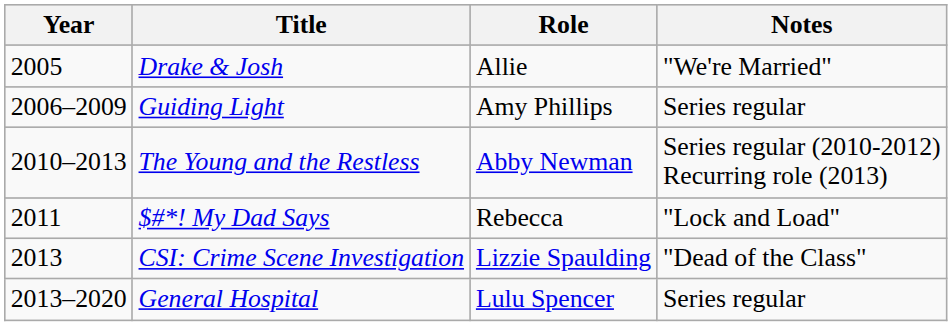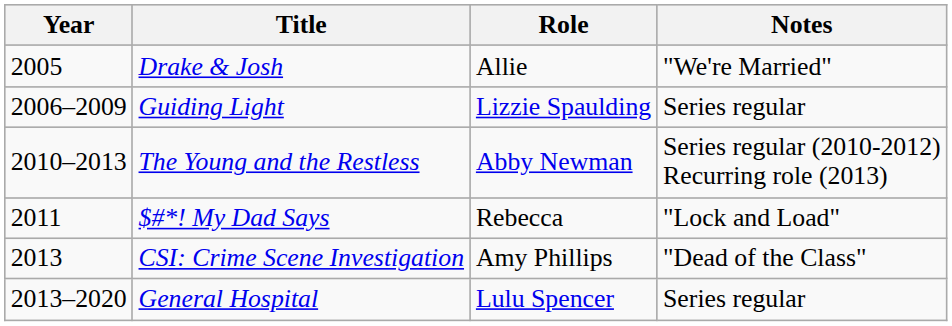Guiding Light | Role: Amy Phillips -> Lizzie Spaulding
CSI: Crime Scene Investigation | Role: Lizzie Spaulding -> Amy Phillips
